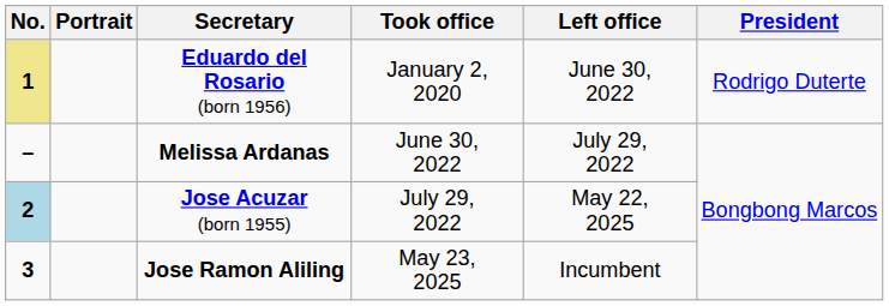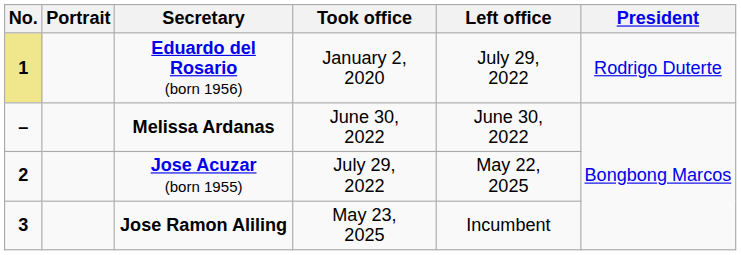Eduardo del Rosario (born 1956) | Left office: June 30, 2022 -> July 29, 2022
Melissa Ardanas | Left office: July 29, 2022 -> June 30, 2022
Jose Acuzar (born 1955) | No.: lightblue background -> no background
